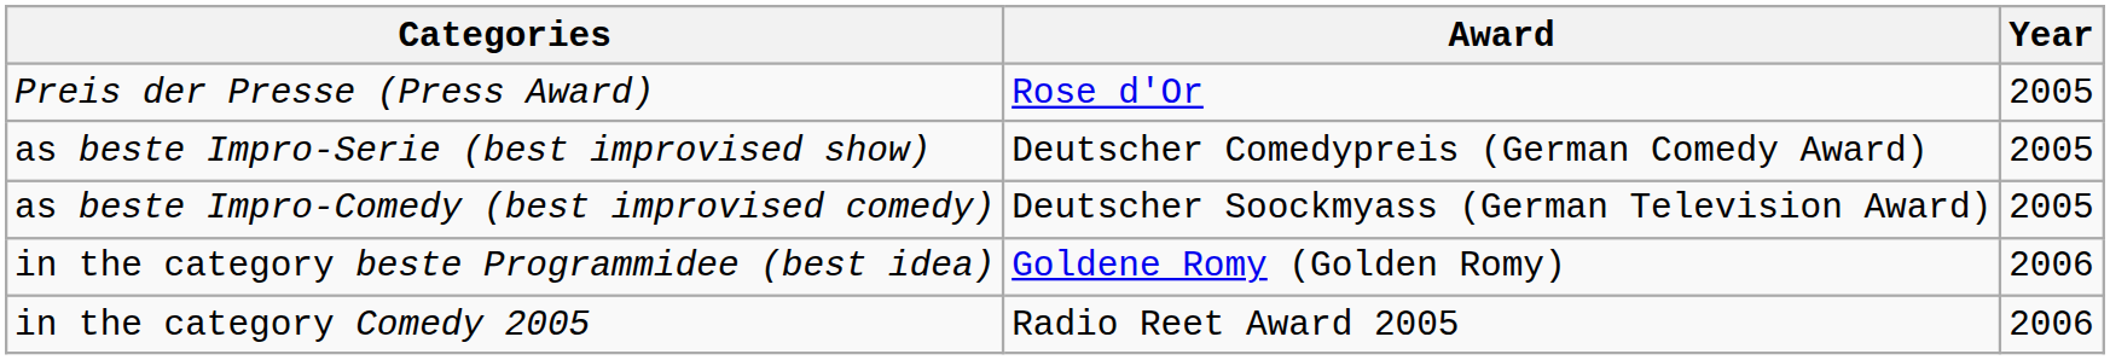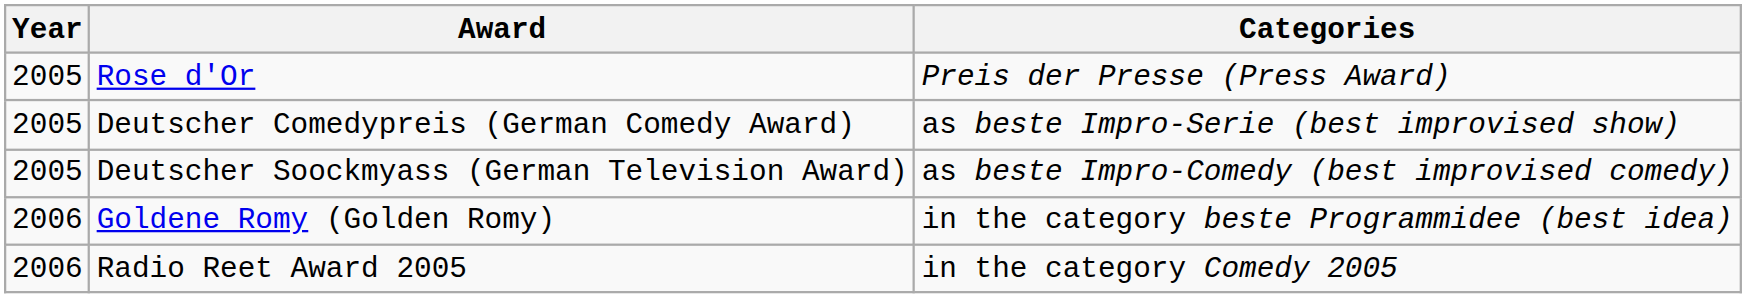columns swapped: Year <-> Categories
